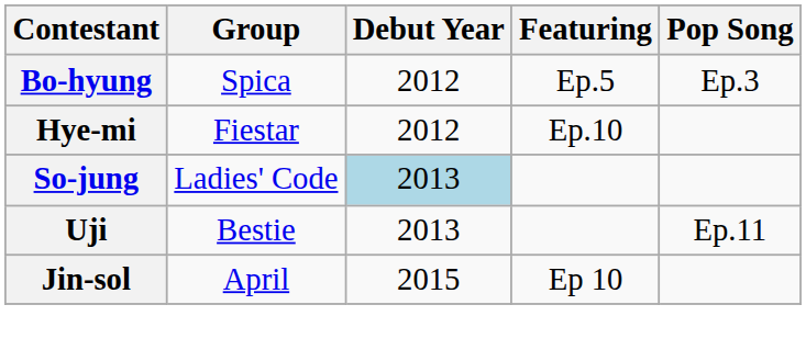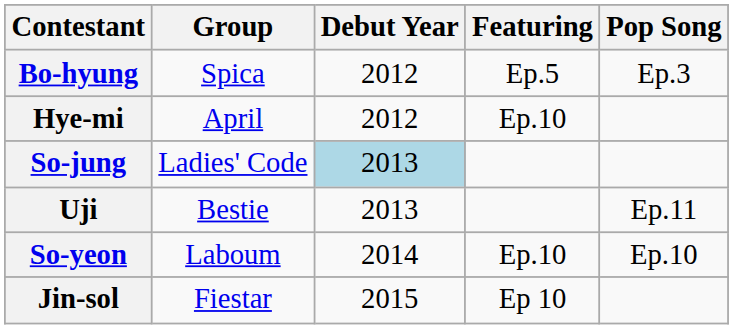Hye-mi | Group: Fiestar -> April
+ row: So-yeon | Laboum | 2014 | Ep.10 | Ep.10
Jin-sol | Group: April -> Fiestar
